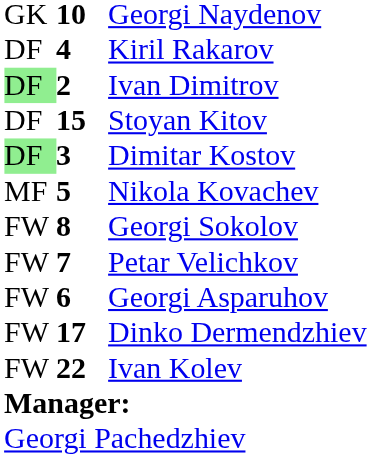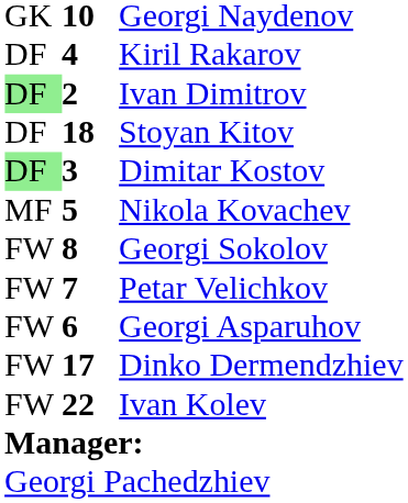Stoyan Kitov | column 2: 15 -> 18
